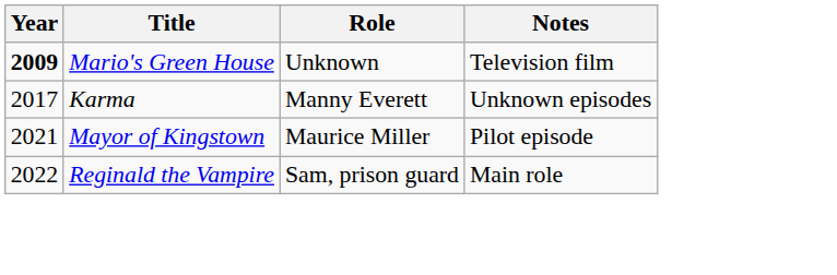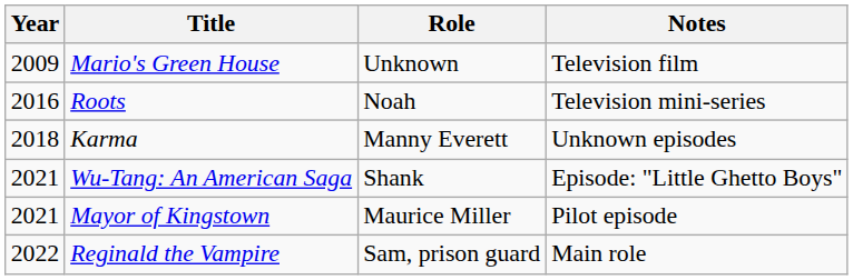Mario's Green House | Year: bold -> normal
+ row: 2016 | Roots | Noah | Television mini-series
Karma | Year: 2017 -> 2018
+ row: 2021 | Wu-Tang: An American Saga | Shank | Episode: "Little Ghetto Boys"
